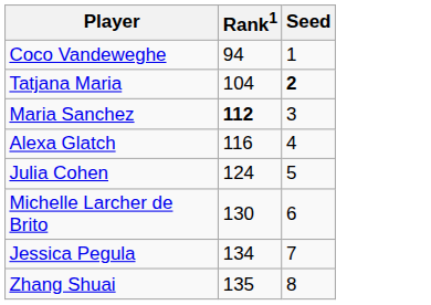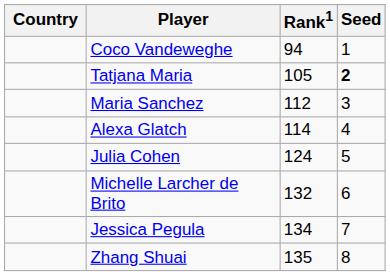+ column: Country
Tatjana Maria | Rank1: 104 -> 105
Maria Sanchez | Rank1: bold -> normal
Alexa Glatch | Rank1: 116 -> 114
Michelle Larcher de Brito | Rank1: 130 -> 132
